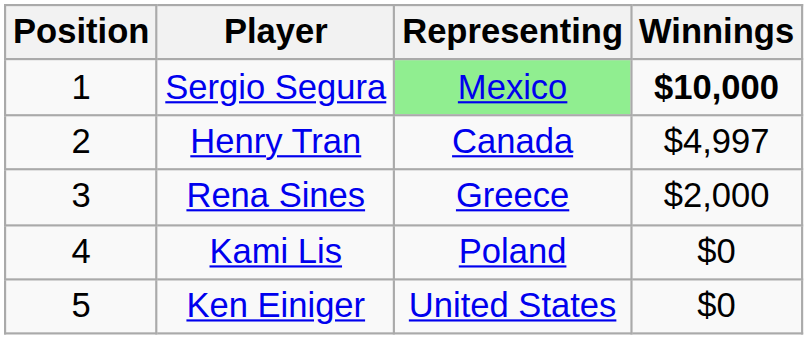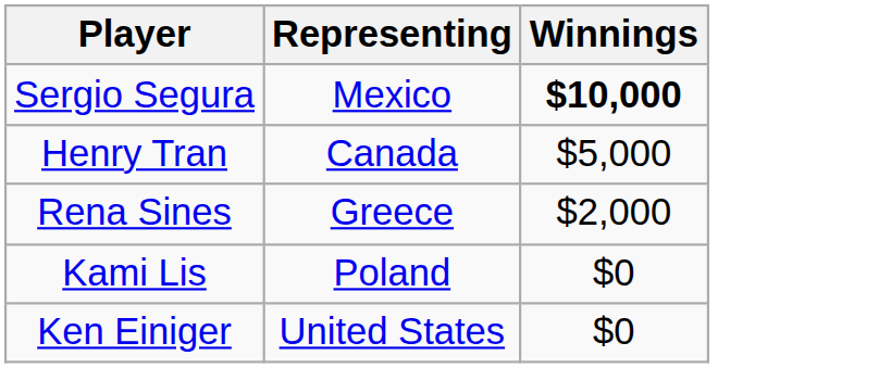- column: Position | 1 | 2 | 3 | 4 | 5
Sergio Segura | Representing: lightgreen background -> no background
Henry Tran | Winnings: $4,997 -> $5,000
